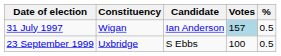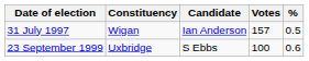31 July 1997 | Votes: lightblue background -> no background
23 September 1999 | %: 0.5 -> 0.6
